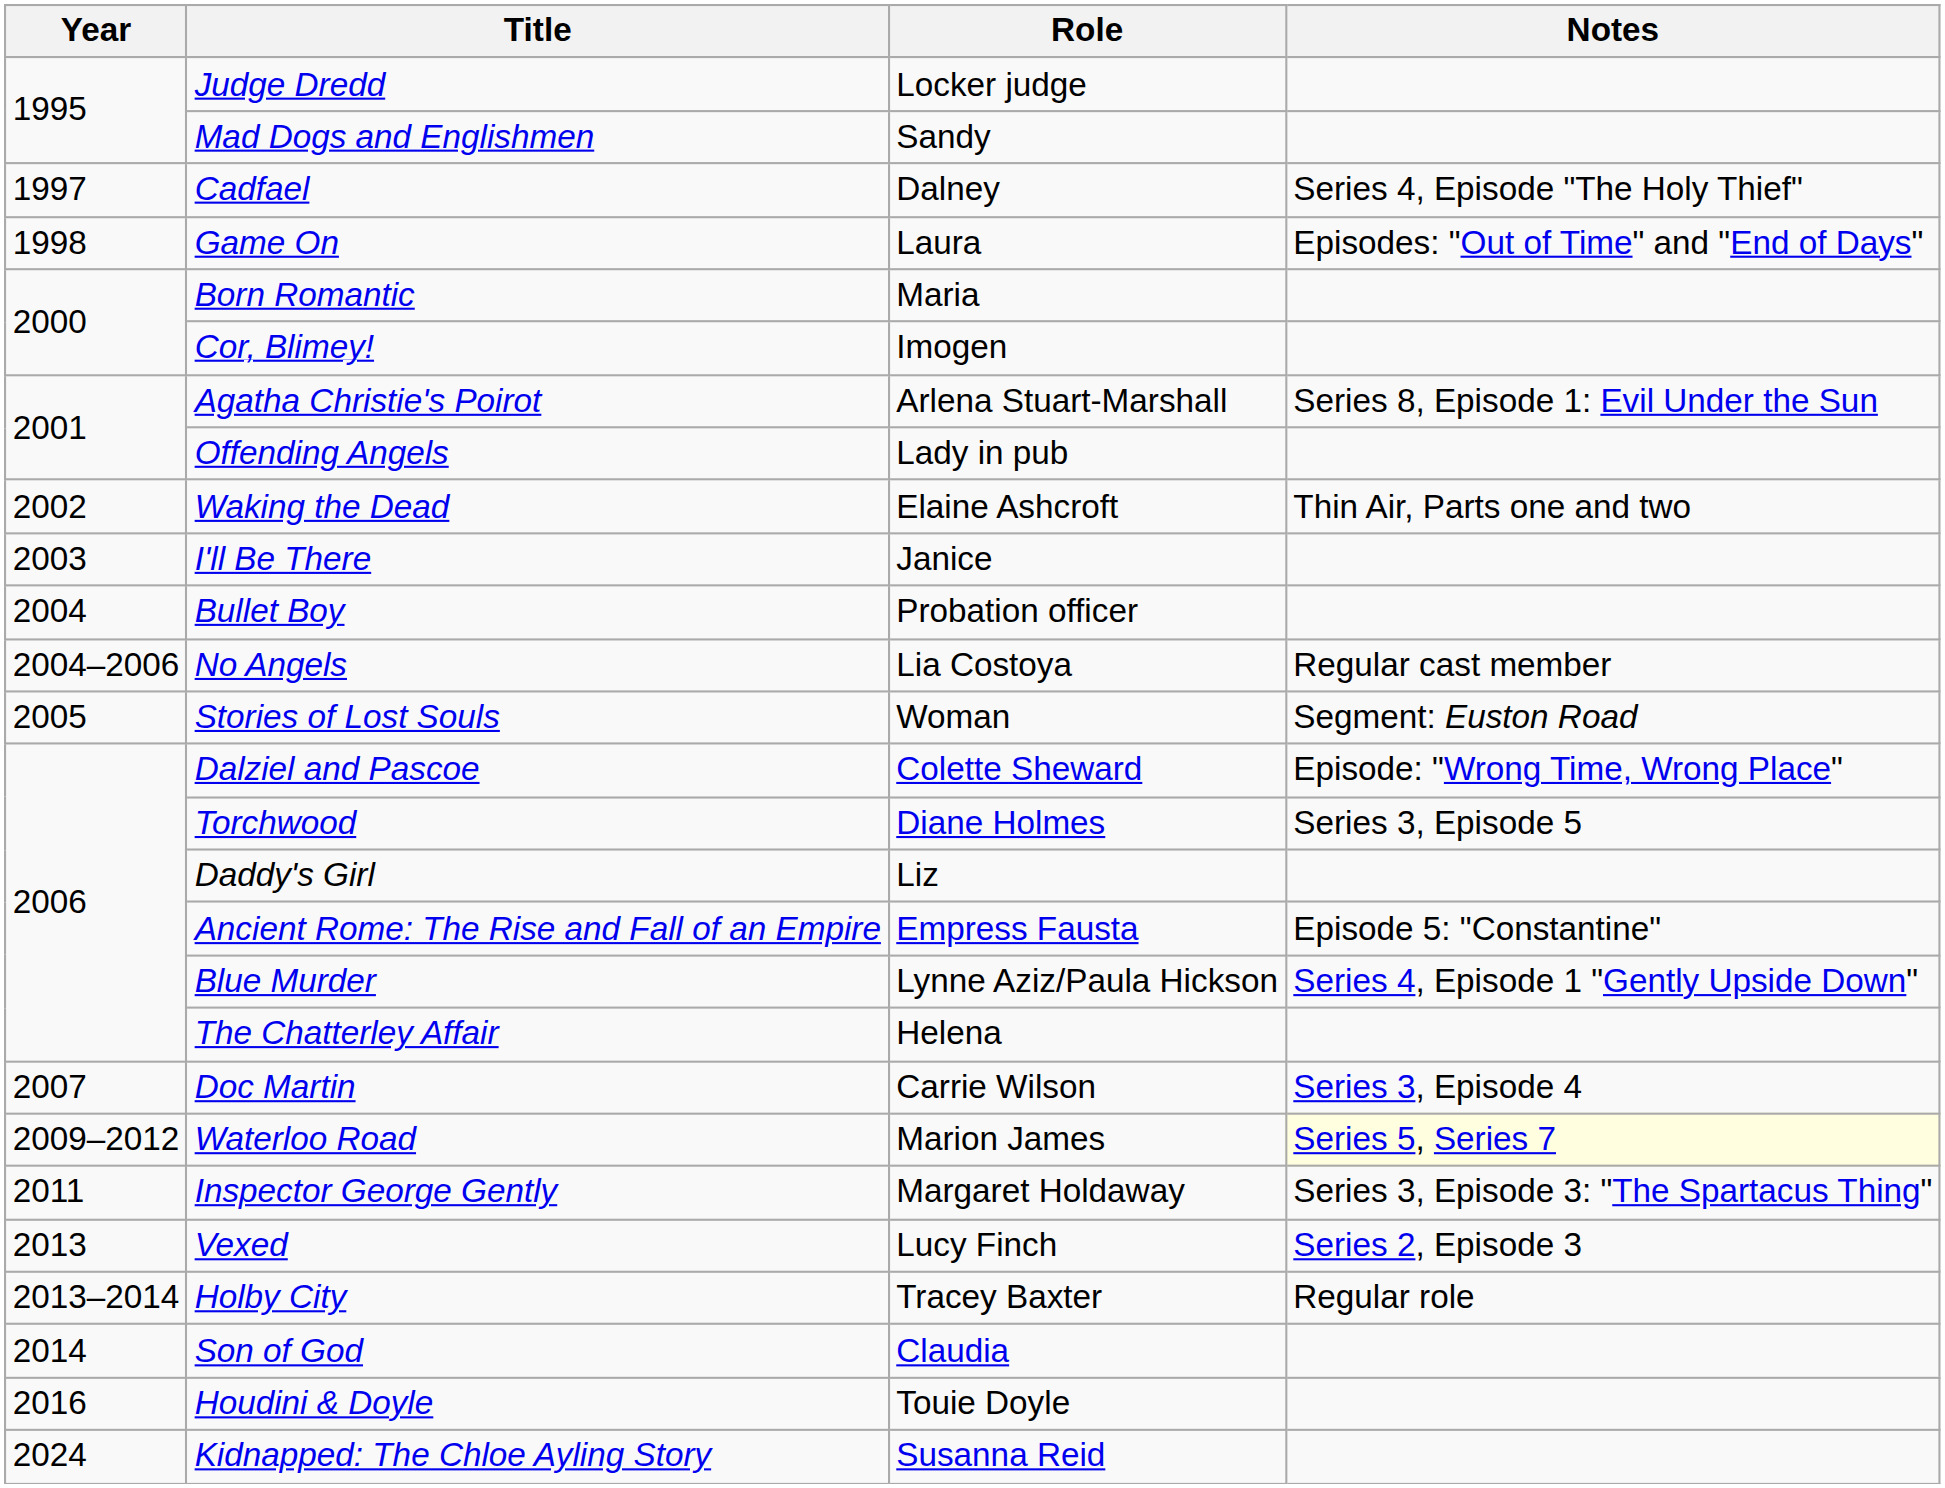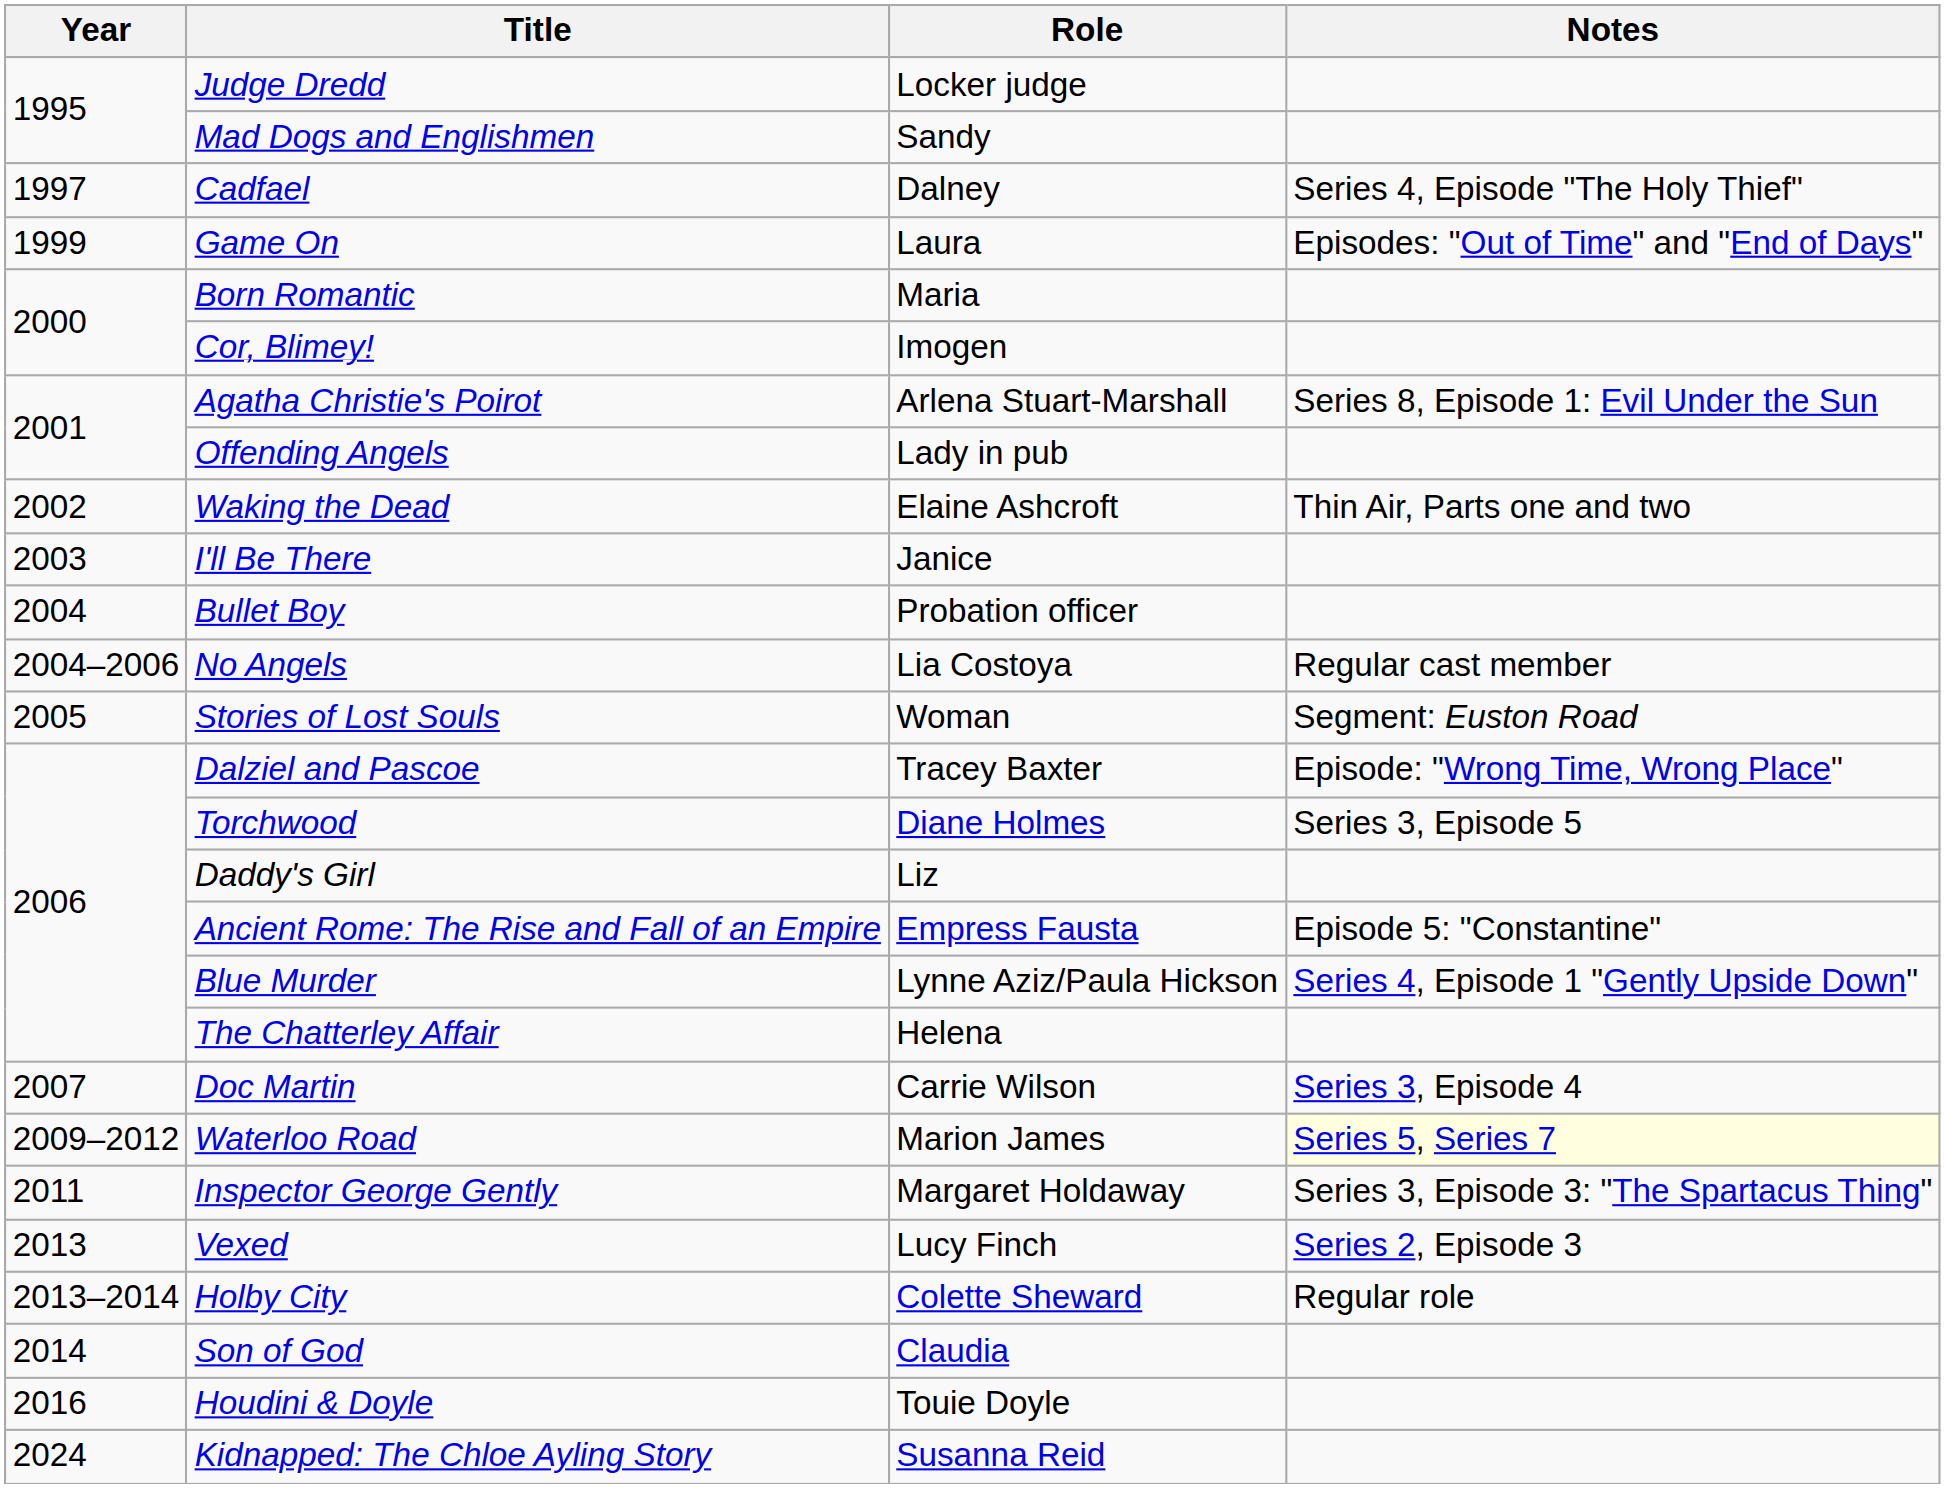Game On | Year: 1998 -> 1999
Dalziel and Pascoe | Role: Colette Sheward -> Tracey Baxter
Holby City | Role: Tracey Baxter -> Colette Sheward
